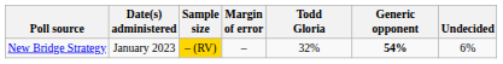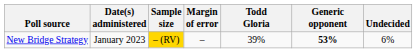New Bridge Strategy | Todd Gloria: 32% -> 39%
New Bridge Strategy | Generic opponent: 54% -> 53%
